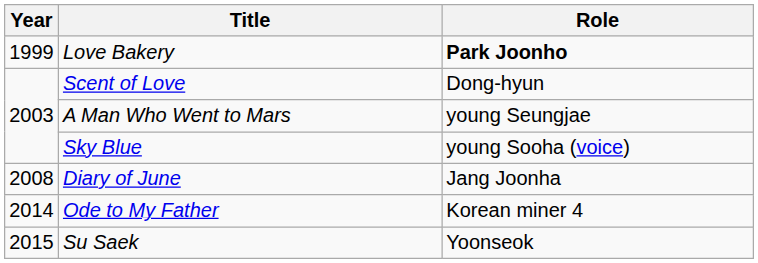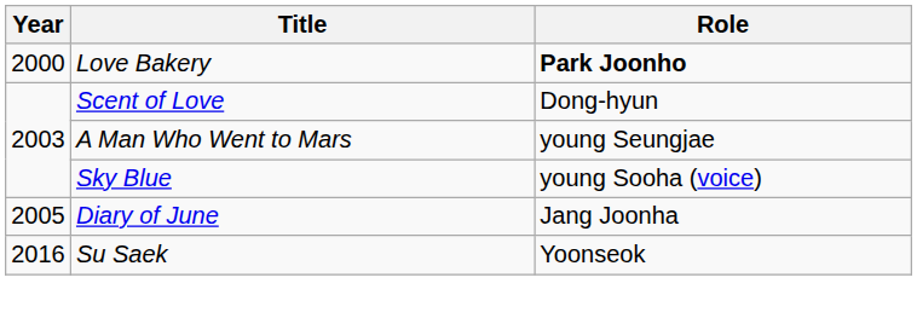Love Bakery | Year: 1999 -> 2000
Diary of June | Year: 2008 -> 2005
- row: 2014 | Ode to My Father | Korean miner 4
Su Saek | Year: 2015 -> 2016
